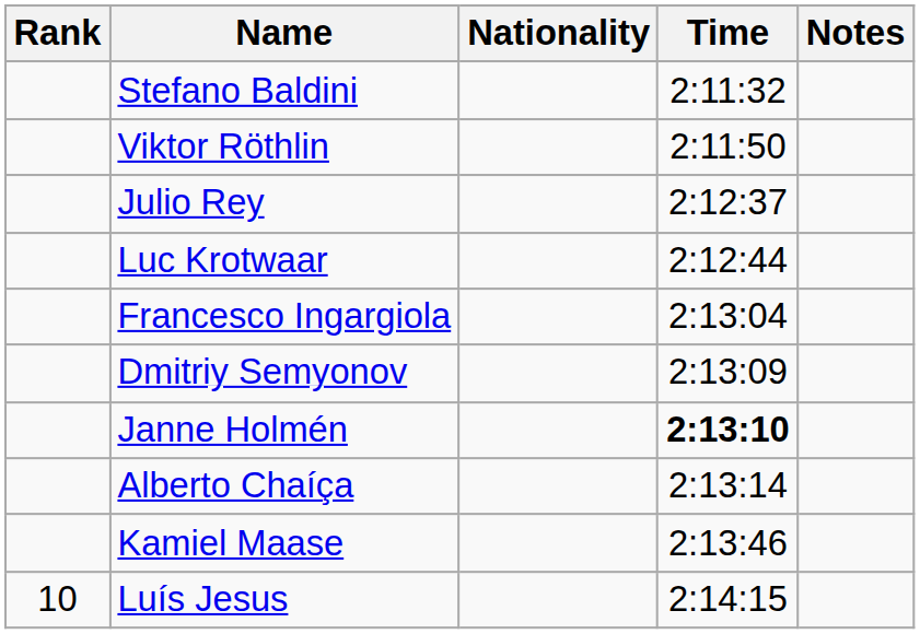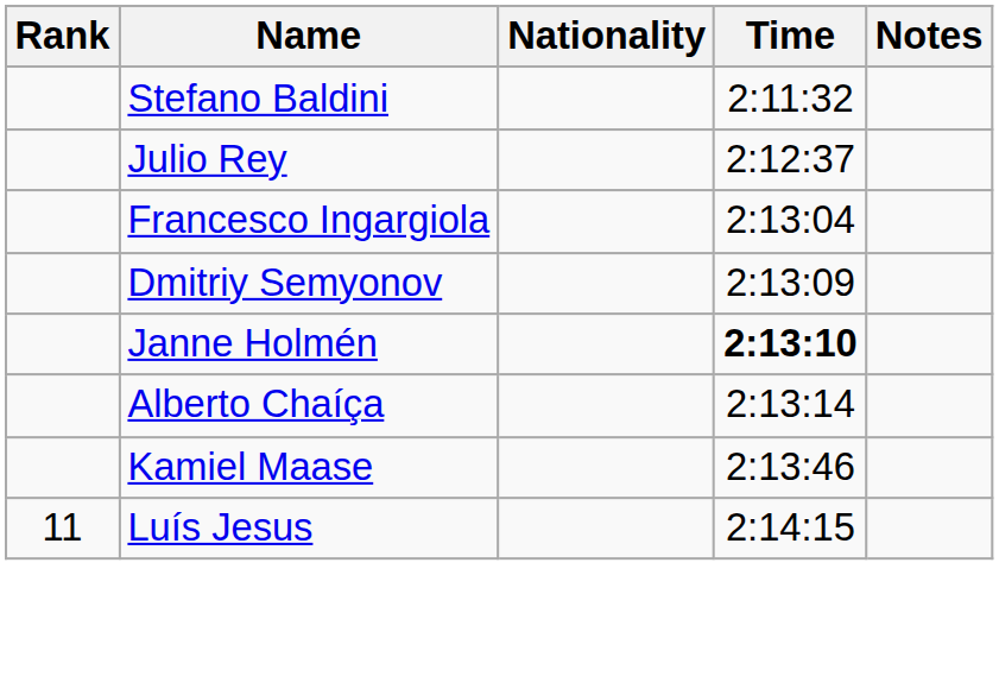- row: Viktor Röthlin | 2:11:50
- row: Luc Krotwaar | 2:12:44
Luís Jesus | Rank: 10 -> 11
